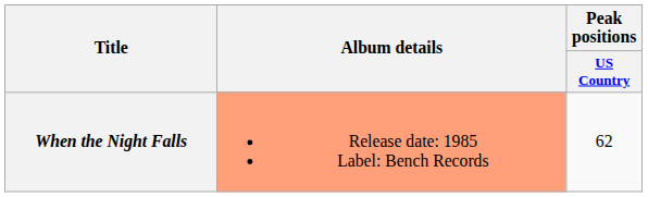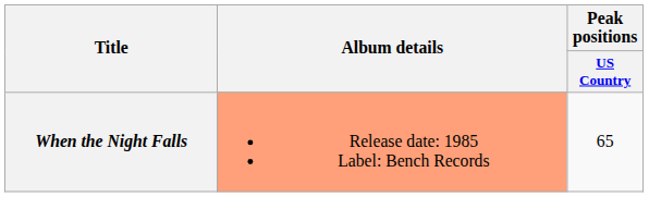When the Night Falls | Peak positions / US Country: 62 -> 65
